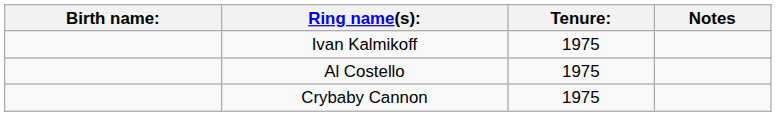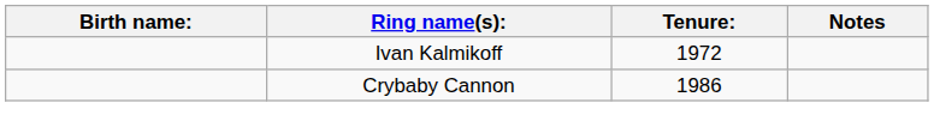Ivan Kalmikoff | Tenure:: 1975 -> 1972
- row: Al Costello | 1975
Crybaby Cannon | Tenure:: 1975 -> 1986
